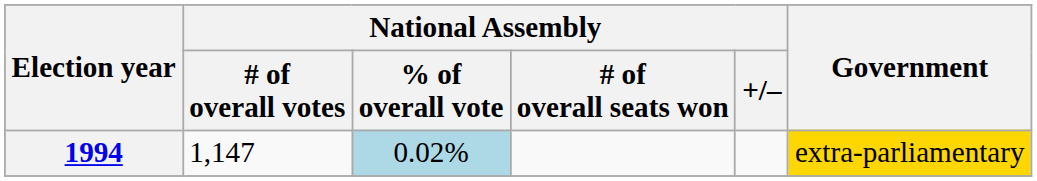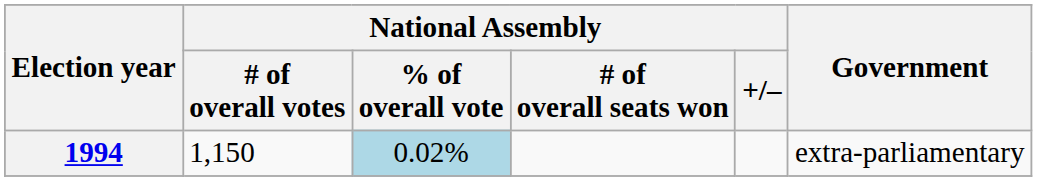1994 | National Assembly / # of overall votes: 1,147 -> 1,150
1994 | Government: gold background -> no background
